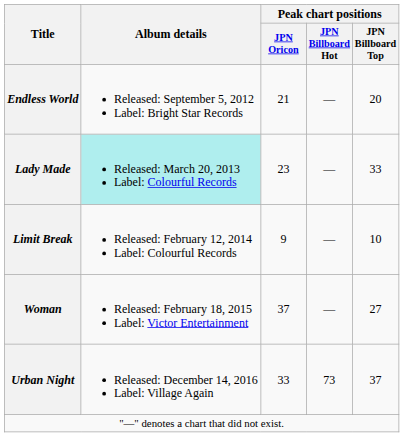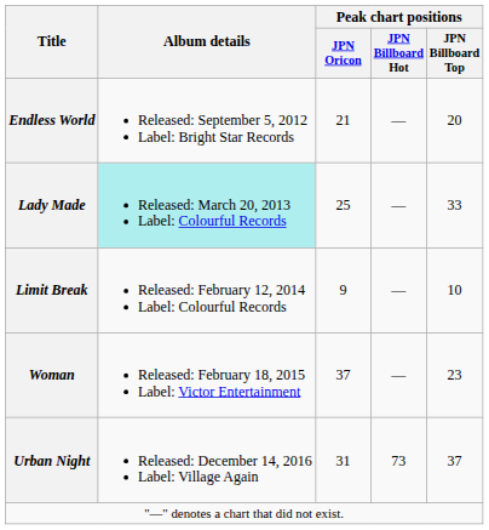Lady Made | Peak chart positions / JPN Oricon: 23 -> 25
Woman | Peak chart positions / JPN Billboard Top: 27 -> 23
Urban Night | Peak chart positions / JPN Oricon: 33 -> 31
